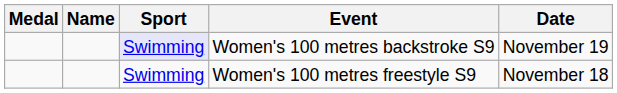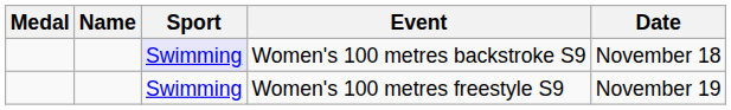Women's 100 metres backstroke S9 | Date: November 19 -> November 18
Women's 100 metres freestyle S9 | Date: November 18 -> November 19
